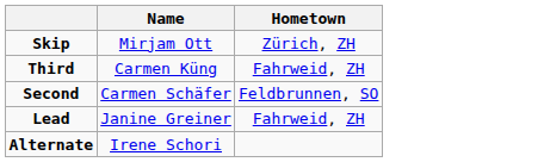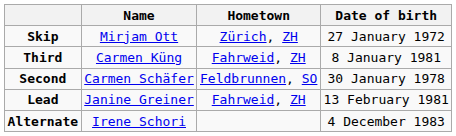+ column: Date of birth | 27 January 1972 | 8 January 1981 | 30 January 1978 | 13 February 1981 | 4 December 1983
